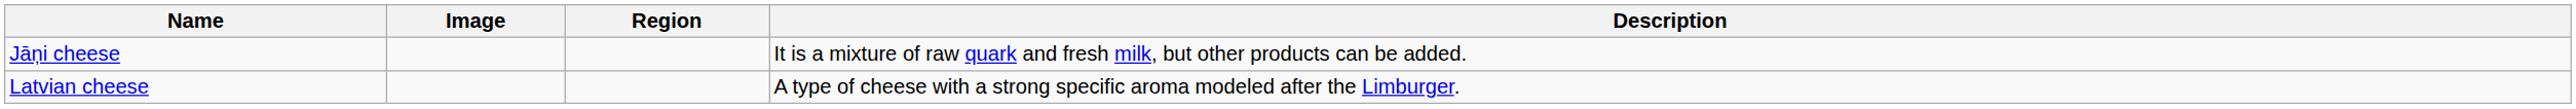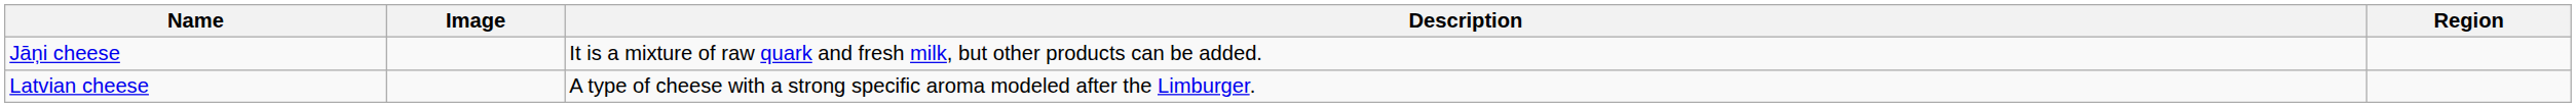columns swapped: Region <-> Description
